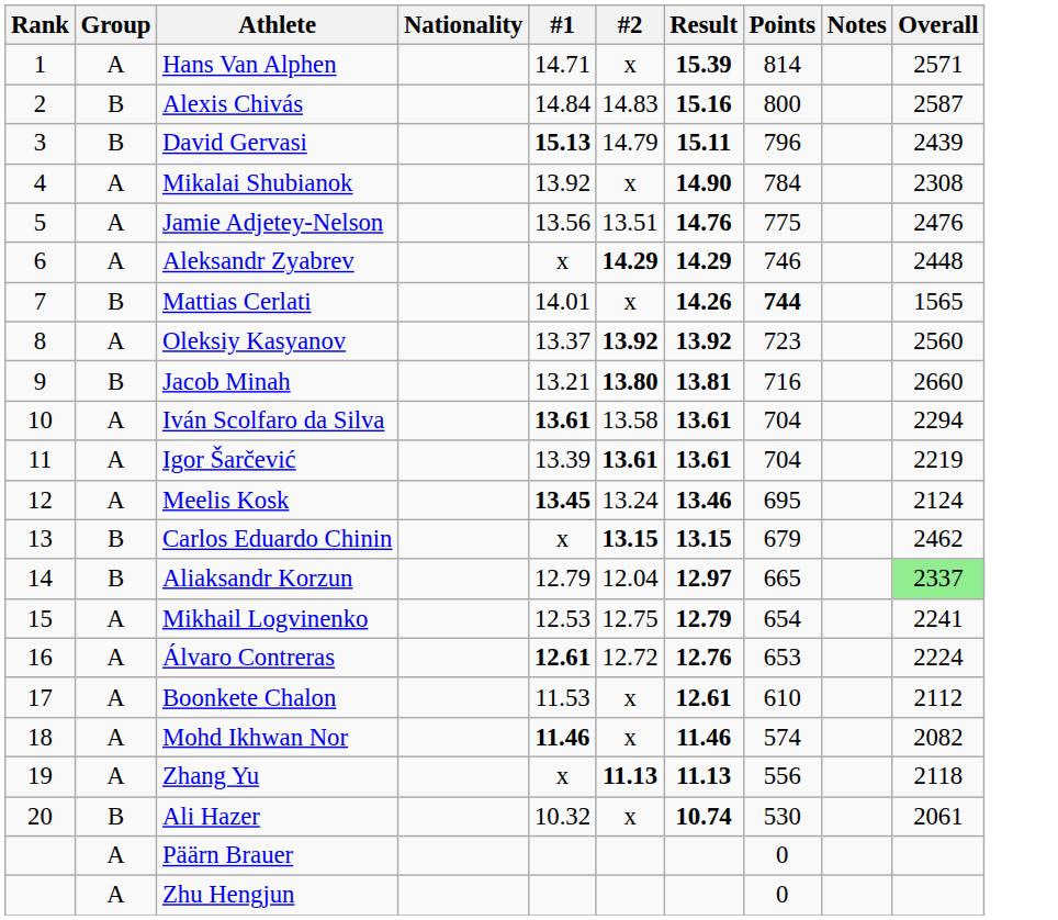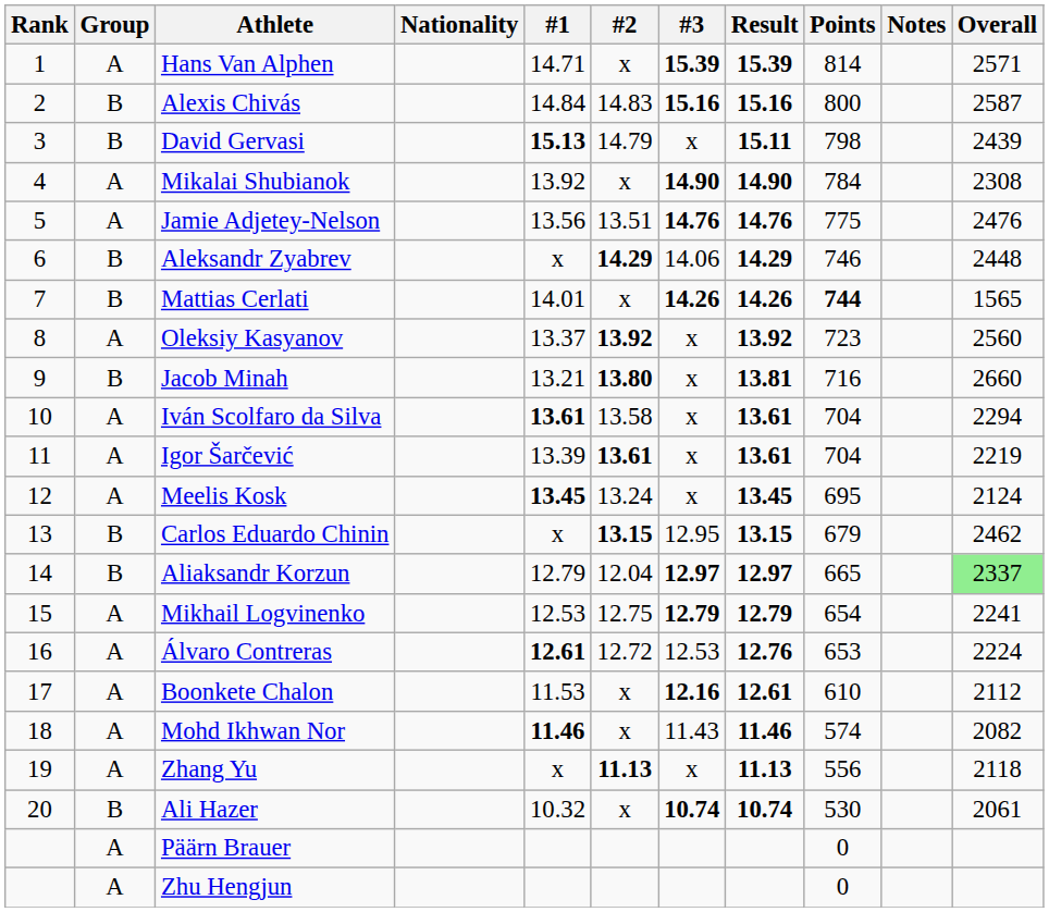+ column: #3 | 15.39 | 15.16 | x | 14.90 | 14.76 | 14.06 | 14.26 | x | x | x | x | x | 12.95 | 12.97 | 12.79 | 12.53 | 12.16 | 11.43 | x | 10.74
David Gervasi | Points: 796 -> 798
Aleksandr Zyabrev | Group: A -> B
Meelis Kosk | Result: 13.46 -> 13.45
